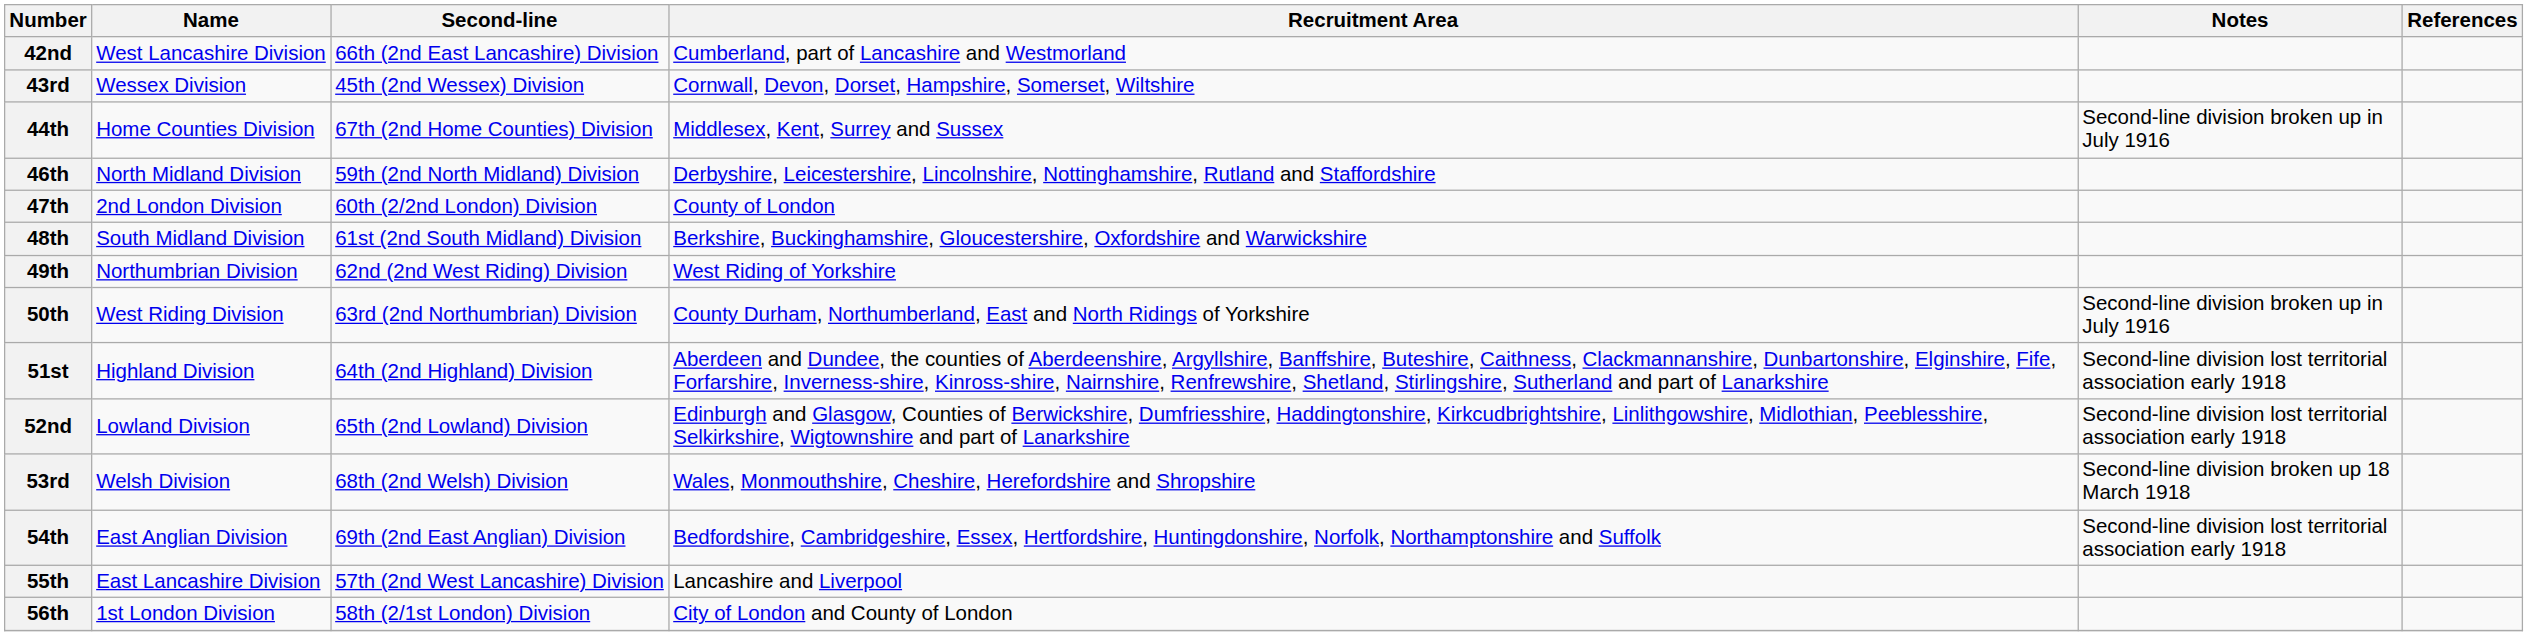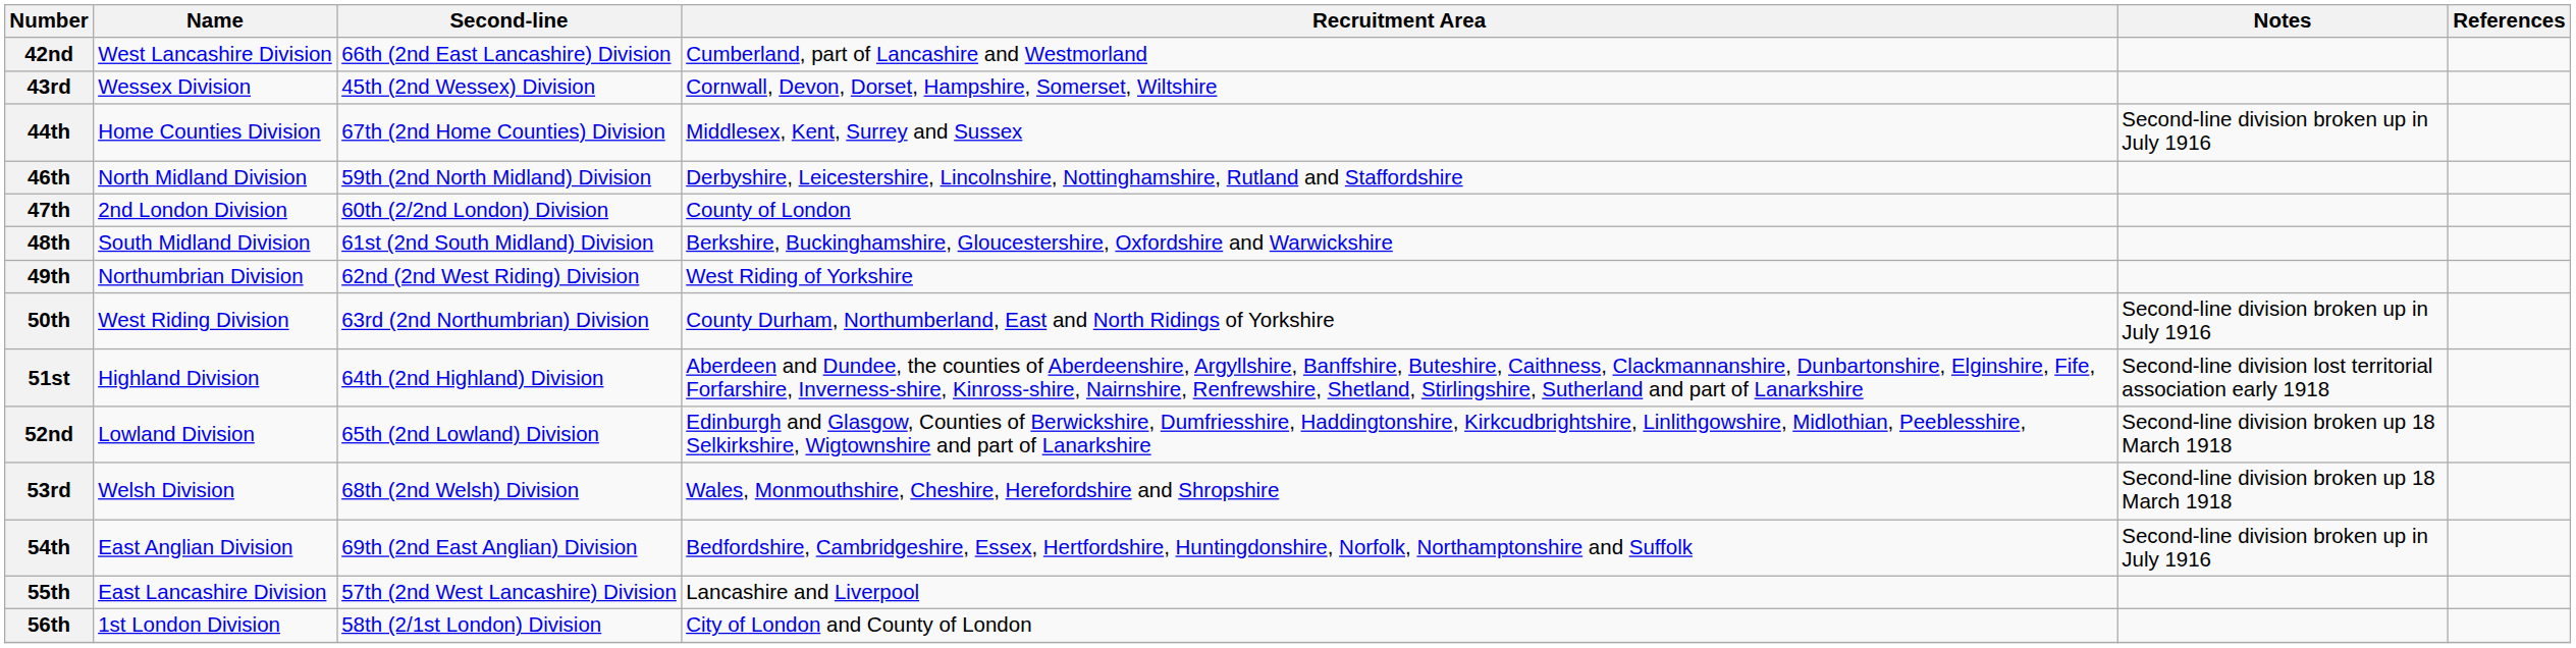52nd | Notes: Second-line division lost territorial association early 1918 -> Second-line division broken up 18 March 1918
54th | Notes: Second-line division lost territorial association early 1918 -> Second-line division broken up in July 1916
